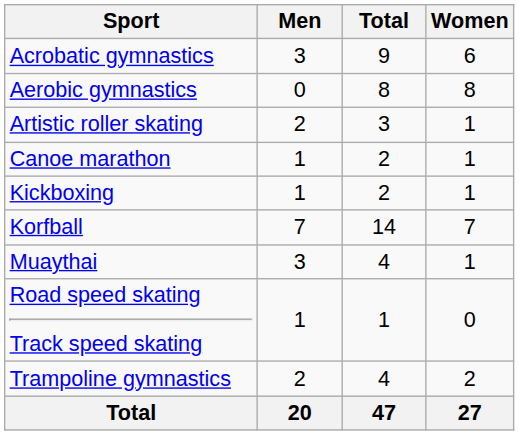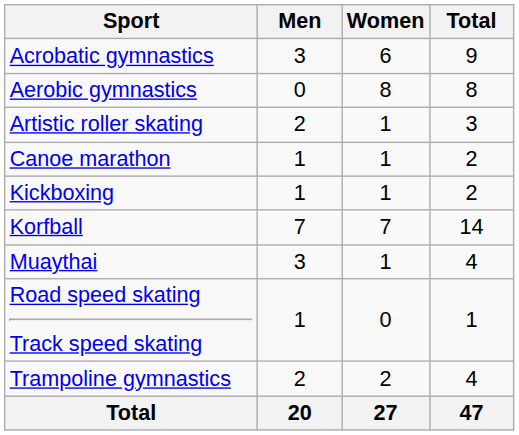columns swapped: Women <-> Total
